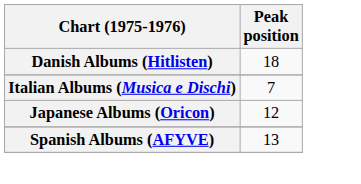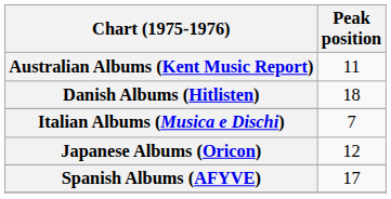+ row: Australian Albums (Kent Music Report) | 11
Spanish Albums (AFYVE) | Peak position: 13 -> 17
